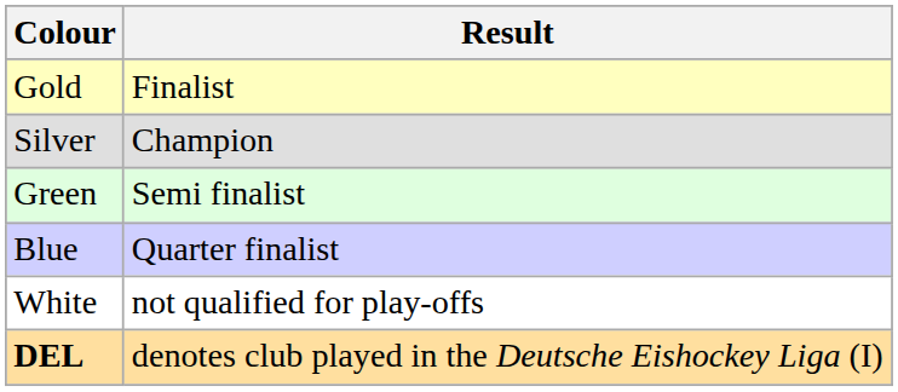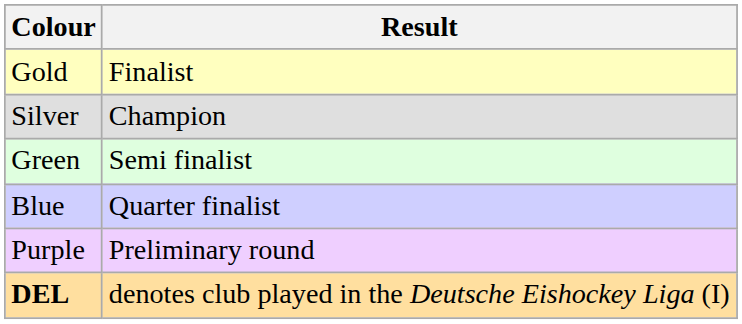+ row: Purple | Preliminary round
- row: White | not qualified for play-offs
